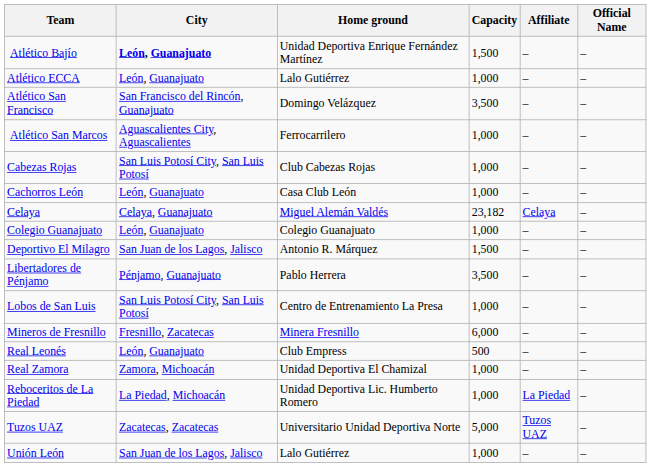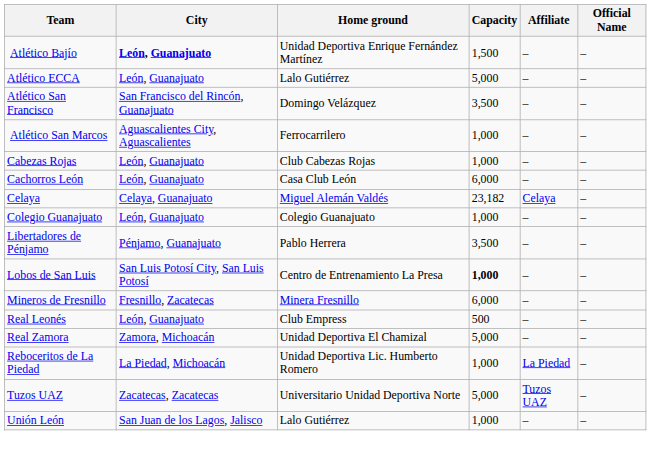Atlético ECCA | Capacity: 1,000 -> 5,000
Cabezas Rojas | City: San Luis Potosí City, San Luis Potosí -> León, Guanajuato
Cachorros León | Capacity: 1,000 -> 6,000
- row: Deportivo El Milagro | San Juan de los Lagos, Jalisco | Antonio R. Márquez | 1,500 | – | –
Lobos de San Luis | Capacity: normal -> bold
Real Zamora | Capacity: 1,000 -> 5,000
